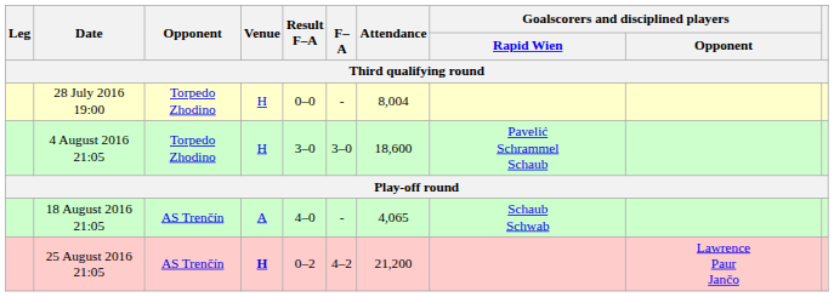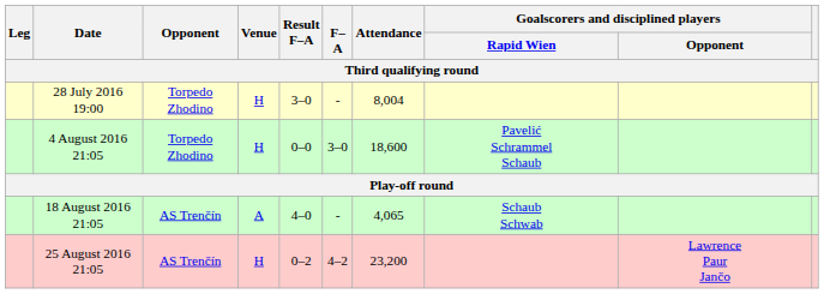28 July 2016 19:00 | Result F–A: 0–0 -> 3–0
4 August 2016 21:05 | Result F–A: 3–0 -> 0–0
25 August 2016 21:05 | Venue: bold -> normal
25 August 2016 21:05 | Attendance: 21,200 -> 23,200
